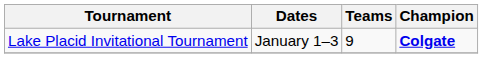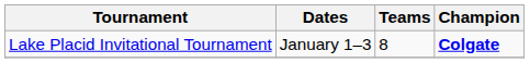Lake Placid Invitational Tournament | Teams: 9 -> 8
